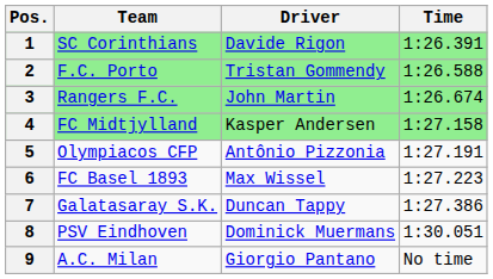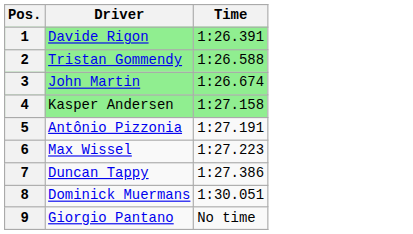- column: Team | SC Corinthians | F.C. Porto | Rangers F.C. | FC Midtjylland | Olympiacos CFP | FC Basel 1893 | Galatasaray S.K. | PSV Eindhoven | A.C. Milan
